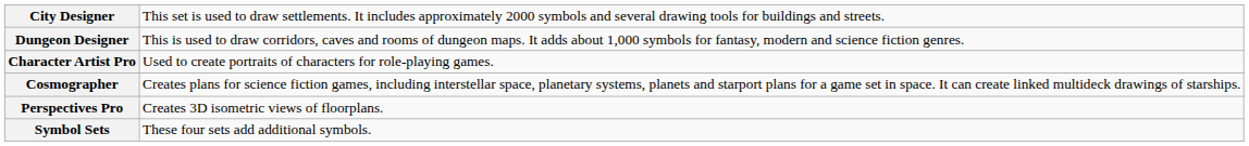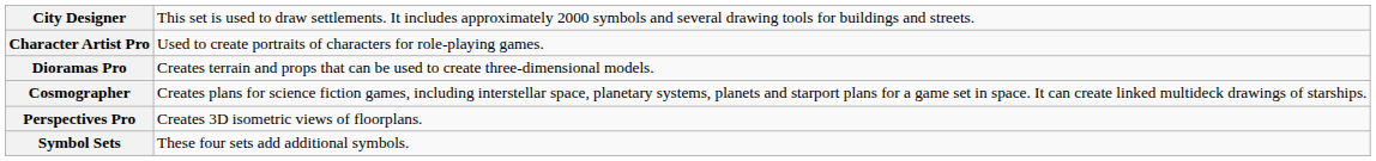- row: Dungeon Designer | This is used to draw corridors, caves and rooms of dungeon maps. It adds about 1,000 symbols for fantasy, modern and science fiction genres.
+ row: Dioramas Pro | Creates terrain and props that can be used to create three-dimensional models.
